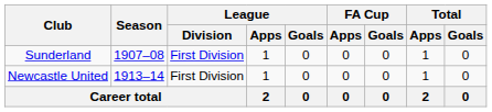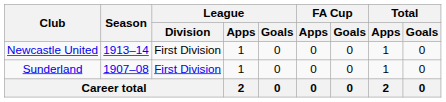rows swapped: Sunderland <-> Newcastle United
